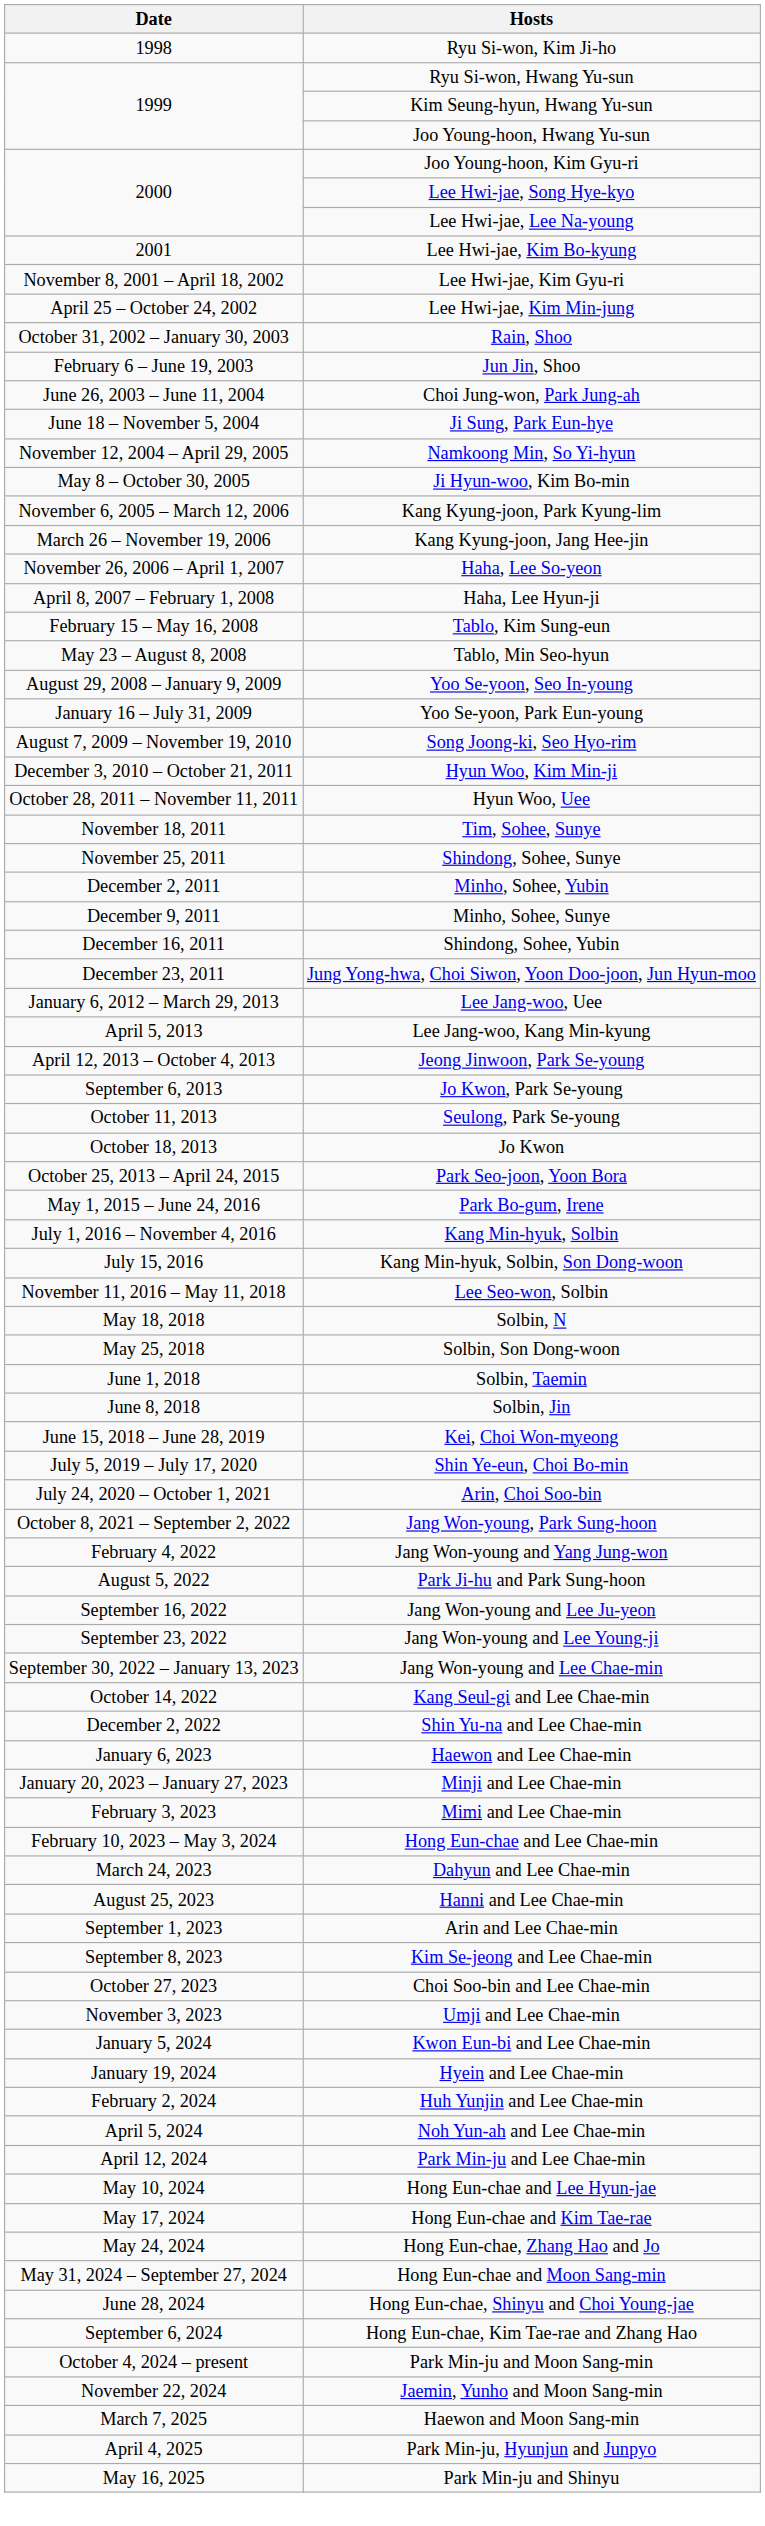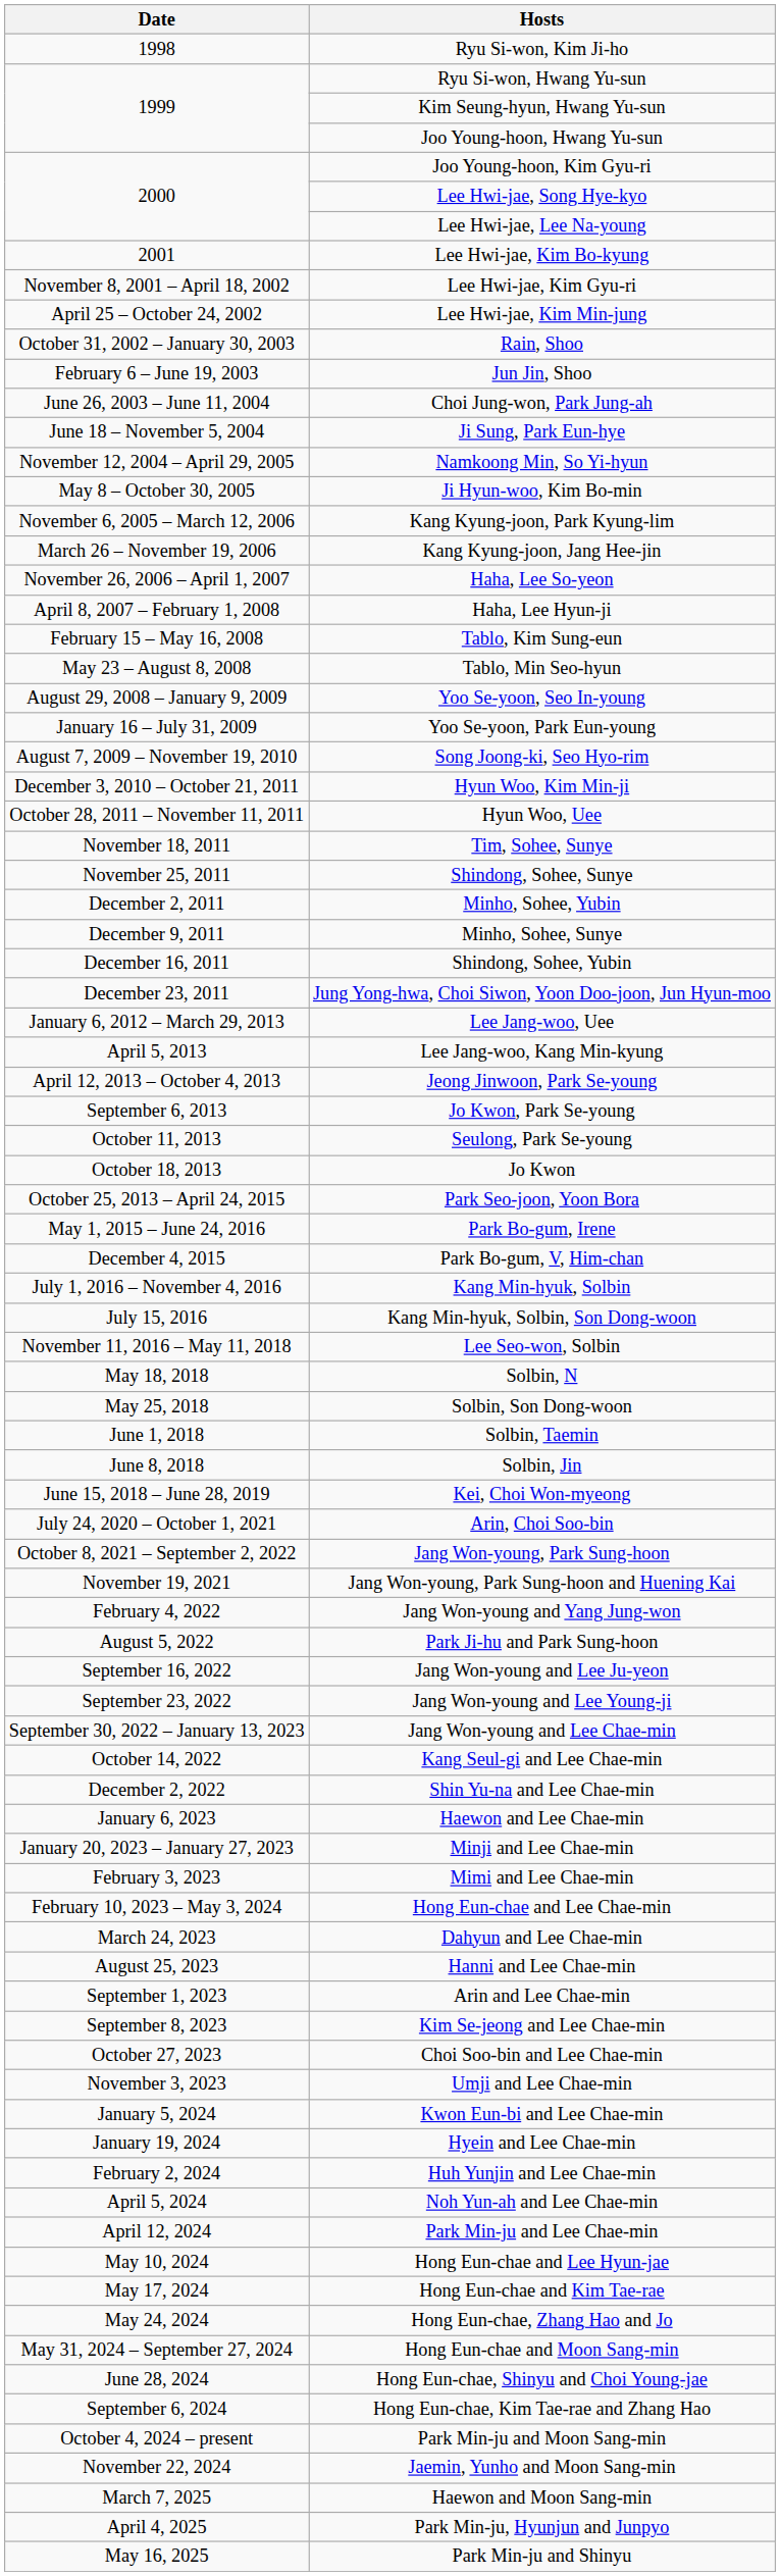+ row: December 4, 2015 | Park Bo-gum, V, Him-chan
- row: July 5, 2019 – July 17, 2020 | Shin Ye-eun, Choi Bo-min
+ row: November 19, 2021 | Jang Won-young, Park Sung-hoon and Huening Kai
